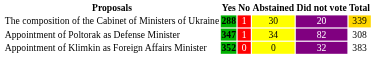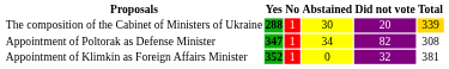Appointment of Klimkin as Foreign Affairs Minister | No: 0 -> 1
Appointment of Klimkin as Foreign Affairs Minister | Total: 383 -> 381
